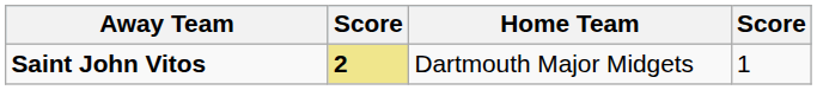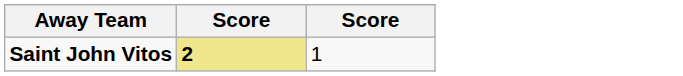- column: Home Team | Dartmouth Major Midgets
